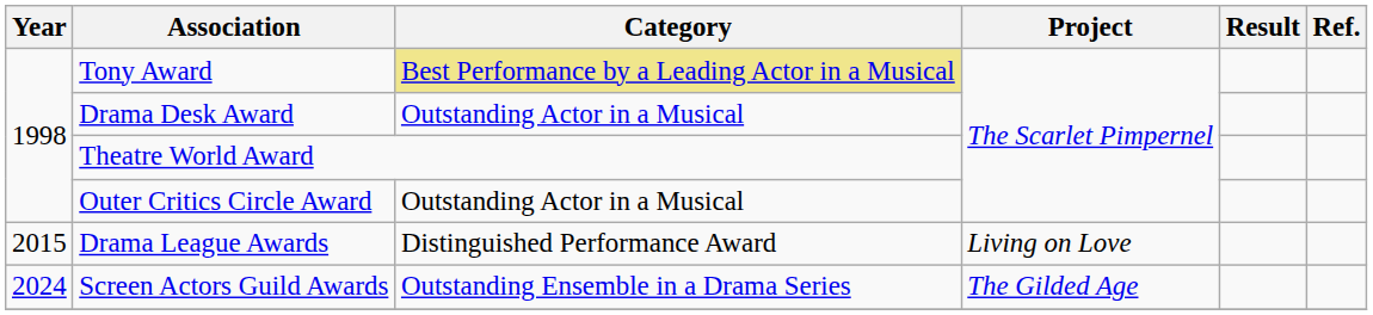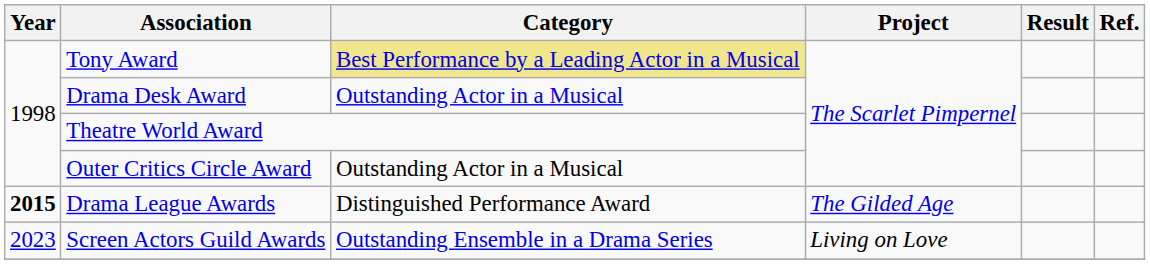Drama League Awards | Year: normal -> bold
Drama League Awards | Project: Living on Love -> The Gilded Age
Screen Actors Guild Awards | Year: 2024 -> 2023
Screen Actors Guild Awards | Project: The Gilded Age -> Living on Love
